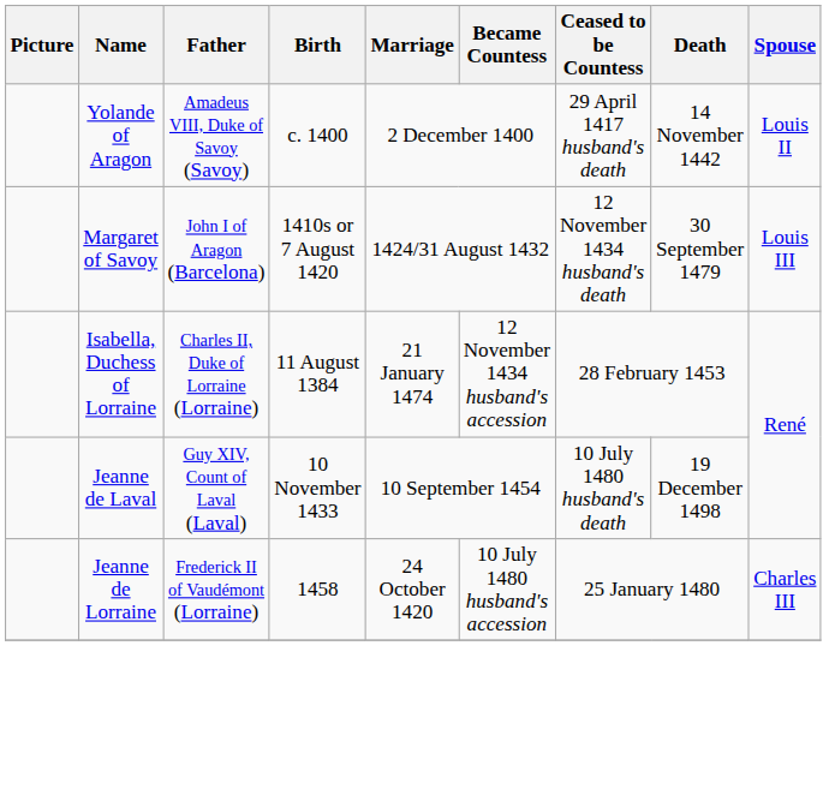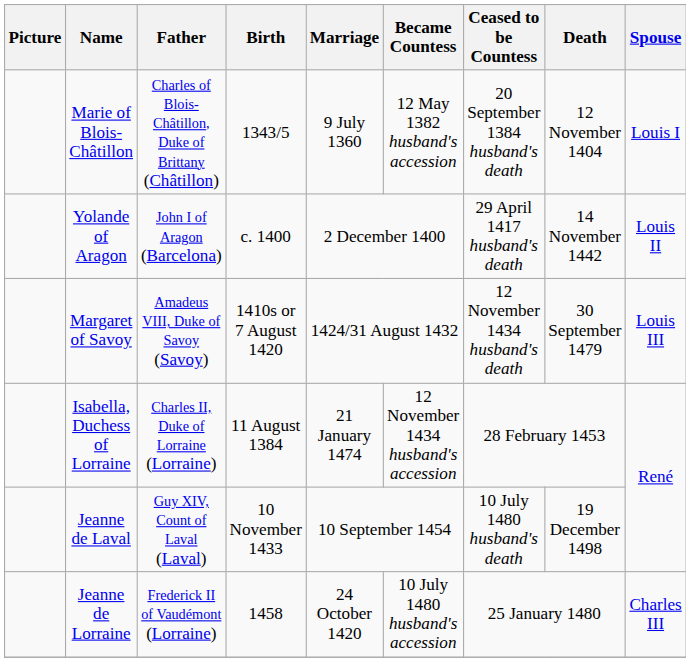+ row: Marie of Blois-Châtillon | Charles of Blois-Châtillon, Duke of Brittany (Châtillon) | 1343/5 | 9 July 1360 | 12 May 1382 husband's accession | 20 September 1384 husband's death | 12 November 1404 | Louis I
Yolande of Aragon | Father: Amadeus VIII, Duke of Savoy (Savoy) -> John I of Aragon (Barcelona)
Margaret of Savoy | Father: John I of Aragon (Barcelona) -> Amadeus VIII, Duke of Savoy (Savoy)
